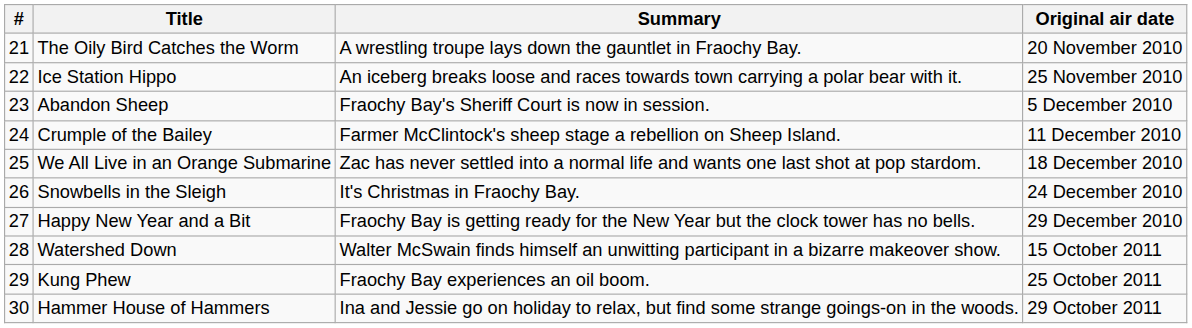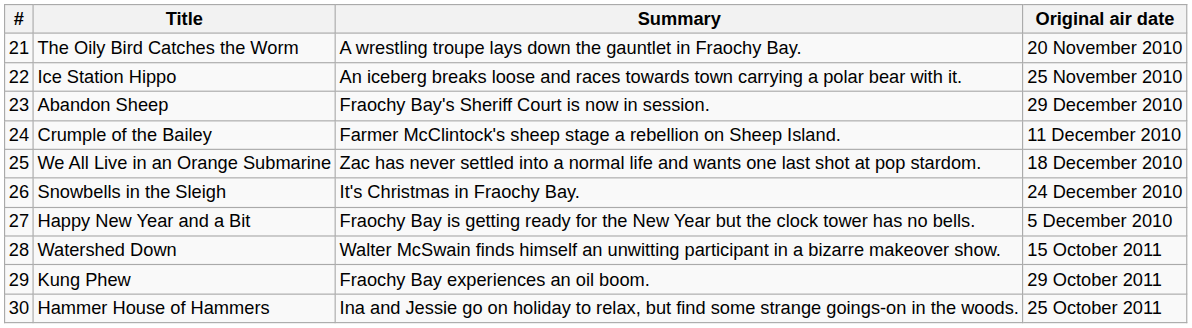Abandon Sheep | Original air date: 5 December 2010 -> 29 December 2010
Happy New Year and a Bit | Original air date: 29 December 2010 -> 5 December 2010
Kung Phew | Original air date: 25 October 2011 -> 29 October 2011
Hammer House of Hammers | Original air date: 29 October 2011 -> 25 October 2011
